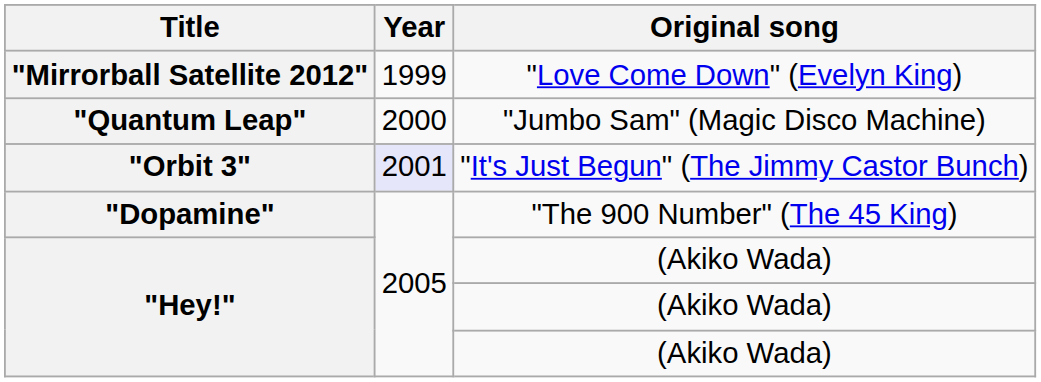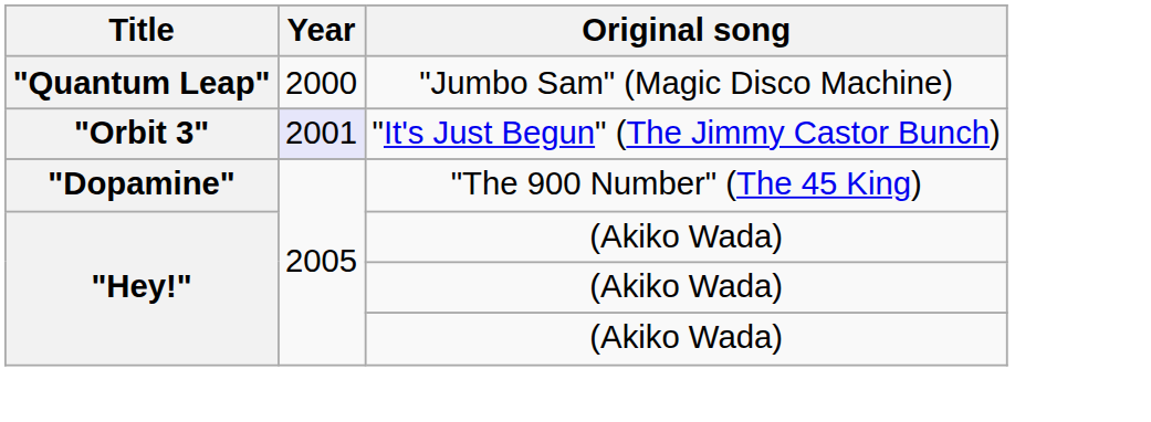- row: "Mirrorball Satellite 2012" | 1999 | "Love Come Down" (Evelyn King)
